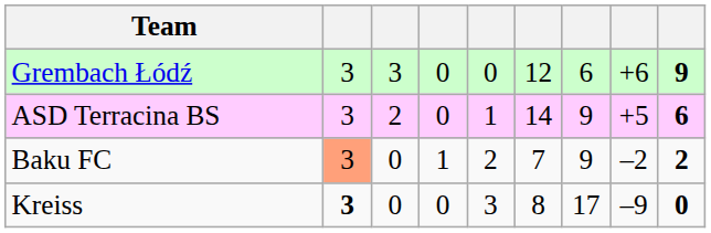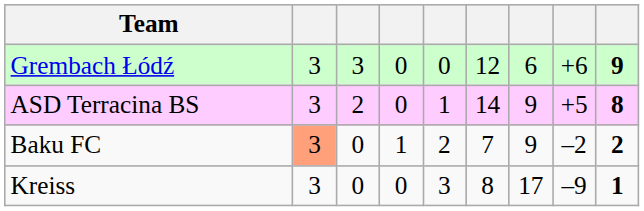ASD Terracina BS | column 9: 6 -> 8
Kreiss | column 2: bold -> normal
Kreiss | column 9: 0 -> 1
